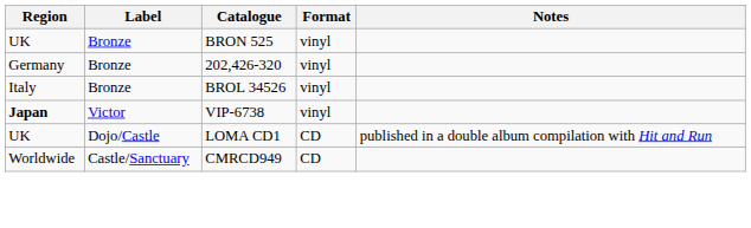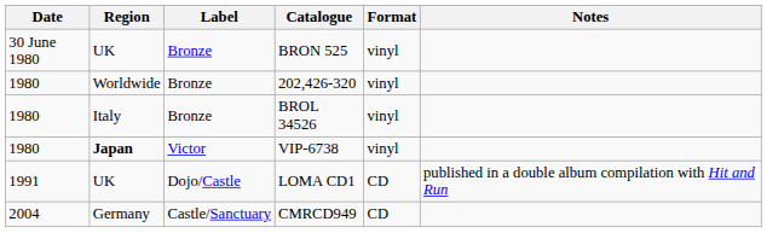+ column: Date | 30 June 1980 | 1980 | 1980 | 1980 | 1991 | 2004
202,426-320 | Region: Germany -> Worldwide
CMRCD949 | Region: Worldwide -> Germany
